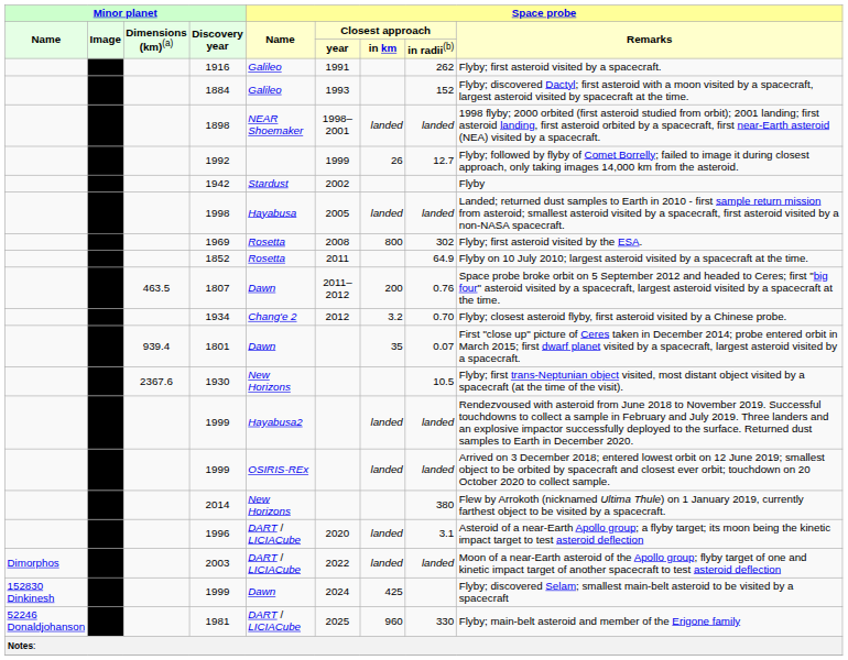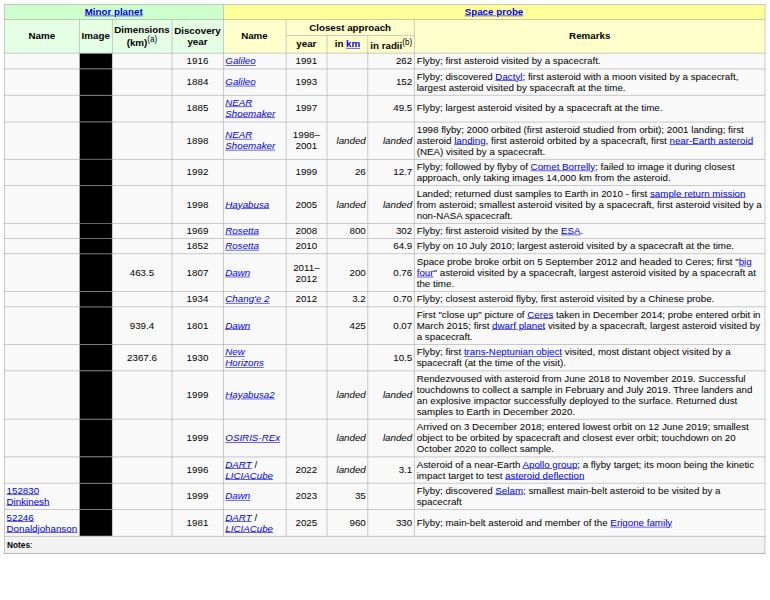+ row: 1885 | NEAR Shoemaker | 1997 | 49.5 | Flyby; largest asteroid visited by a spacecraft at the time.
- row: 1942 | Stardust | 2002 | Flyby
1852 | Space probe / Closest approach / year: 2011 -> 2010
1801 | Space probe / Closest approach / in km: 35 -> 425
- row: 2014 | New Horizons | 380 | Flew by Arrokoth (nicknamed Ultima Thule) on 1 January 2019, currently farthest object to be visited by a spacecraft.
1996 | Space probe / Closest approach / year: 2020 -> 2022
- row: Dimorphos | 2003 | DART / LICIACube | 2022 | landed | landed | Moon of a near-Earth asteroid of the Apollo group; flyby target of one and kinetic impact target of another spacecraft to test asteroid deflection
152830 Dinkinesh / 1999 | Space probe / Closest approach / year: 2024 -> 2023
152830 Dinkinesh / 1999 | Space probe / Closest approach / in km: 425 -> 35
